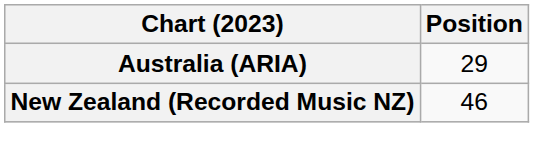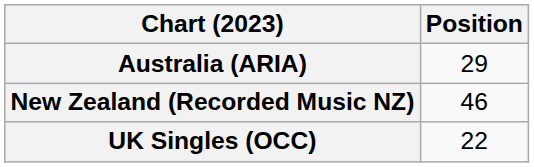+ row: UK Singles (OCC) | 22
